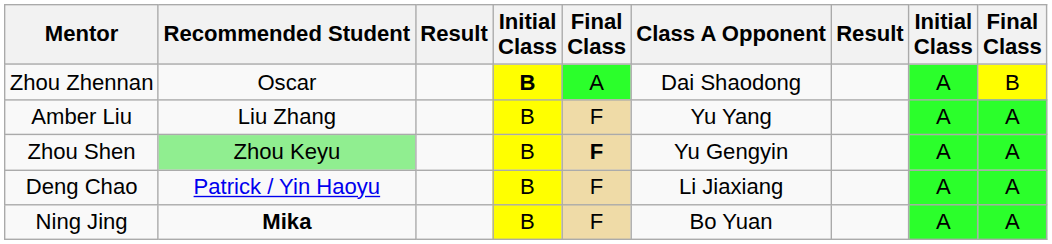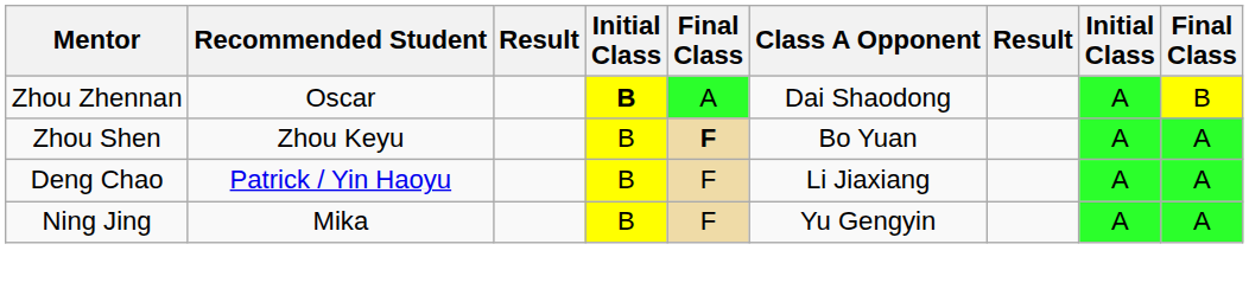- row: Amber Liu | Liu Zhang | B | F | Yu Yang | A | A
Zhou Shen | Recommended Student: lightgreen background -> no background
Zhou Shen | Class A Opponent: Yu Gengyin -> Bo Yuan
Ning Jing | Recommended Student: bold -> normal
Ning Jing | Class A Opponent: Bo Yuan -> Yu Gengyin
